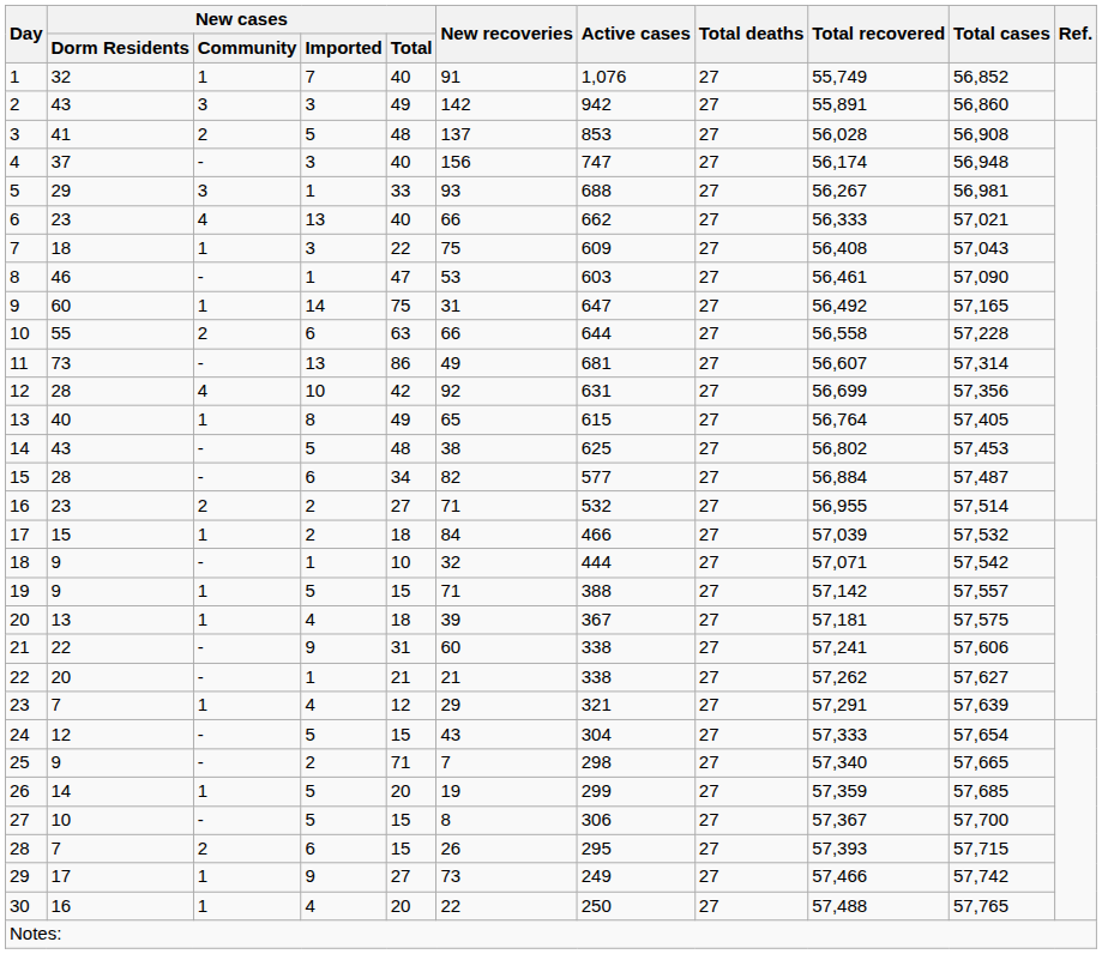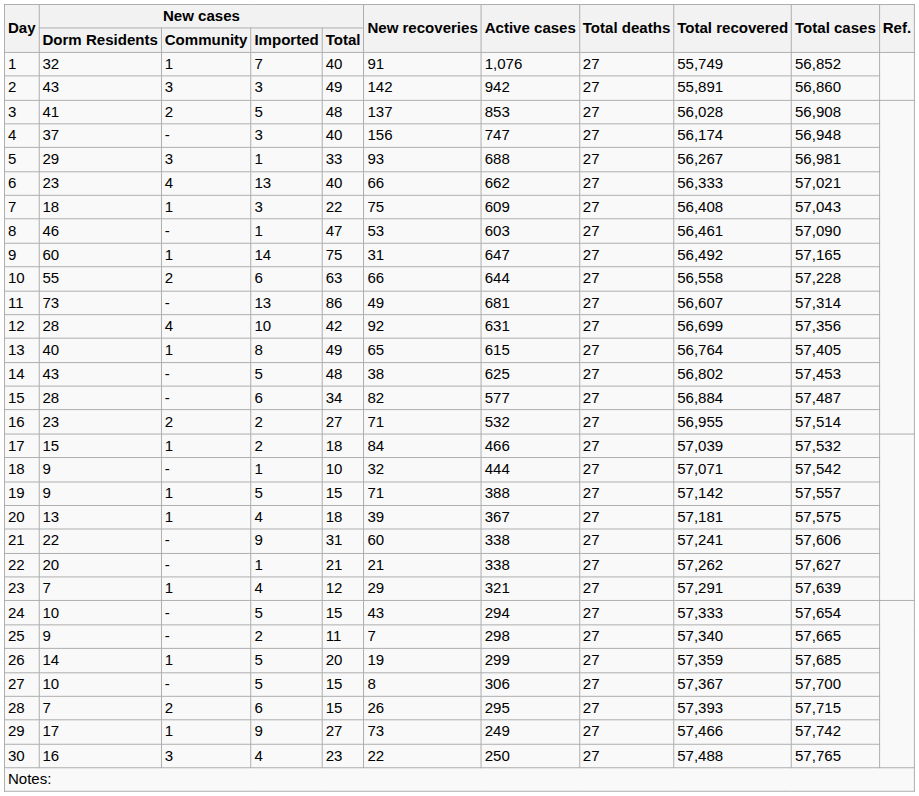24 | New cases / Dorm Residents: 12 -> 10
24 | Active cases: 304 -> 294
25 | New cases / Total: 71 -> 11
30 | New cases / Community: 1 -> 3
30 | New cases / Total: 20 -> 23
